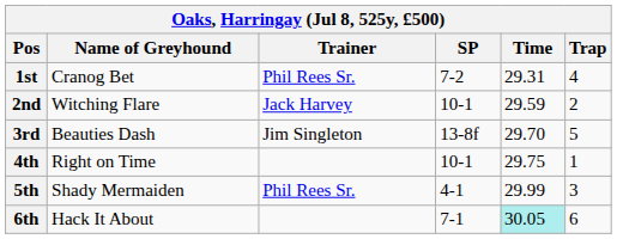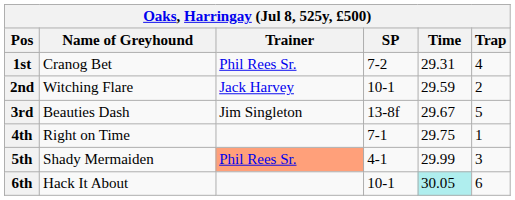3rd | Time: 29.70 -> 29.67
4th | SP: 10-1 -> 7-1
5th | Trainer: no background -> lightsalmon background
6th | SP: 7-1 -> 10-1
